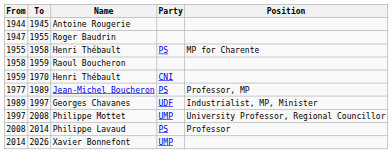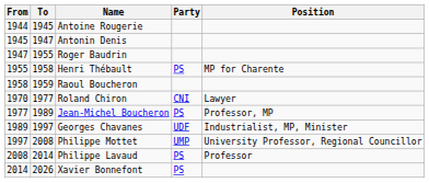+ row: 1945 | 1947 | Antonin Denis
- row: 1959 | 1970 | Henri Thébault | CNI
+ row: 1970 | 1977 | Roland Chiron | CNI | Lawyer
Xavier Bonnefont | Party: UMP -> PS
